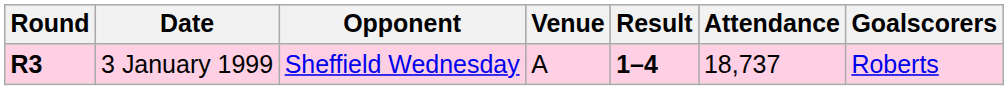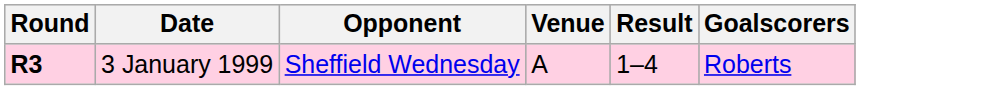- column: Attendance | 18,737
3 January 1999 | Result: bold -> normal
